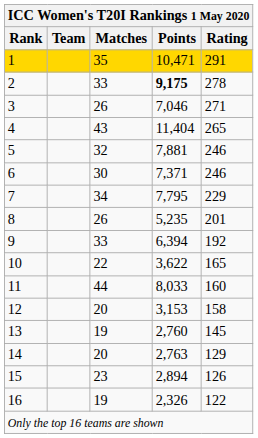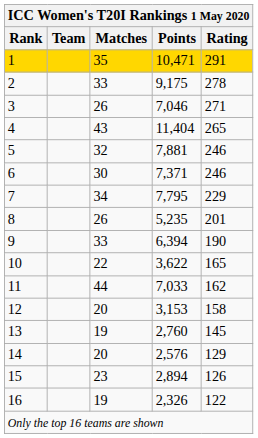2 | Points: bold -> normal
9 | Rating: 192 -> 190
11 | Points: 8,033 -> 7,033
11 | Rating: 160 -> 162
14 | Points: 2,763 -> 2,576
